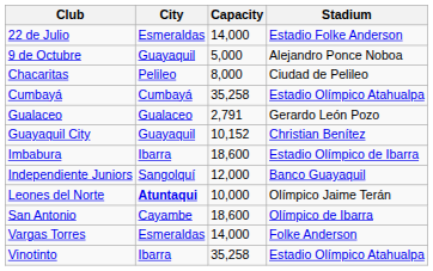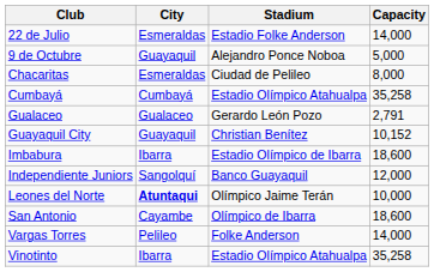columns swapped: Stadium <-> Capacity
Chacaritas | City: Pelileo -> Esmeraldas
Vargas Torres | City: Esmeraldas -> Pelileo
